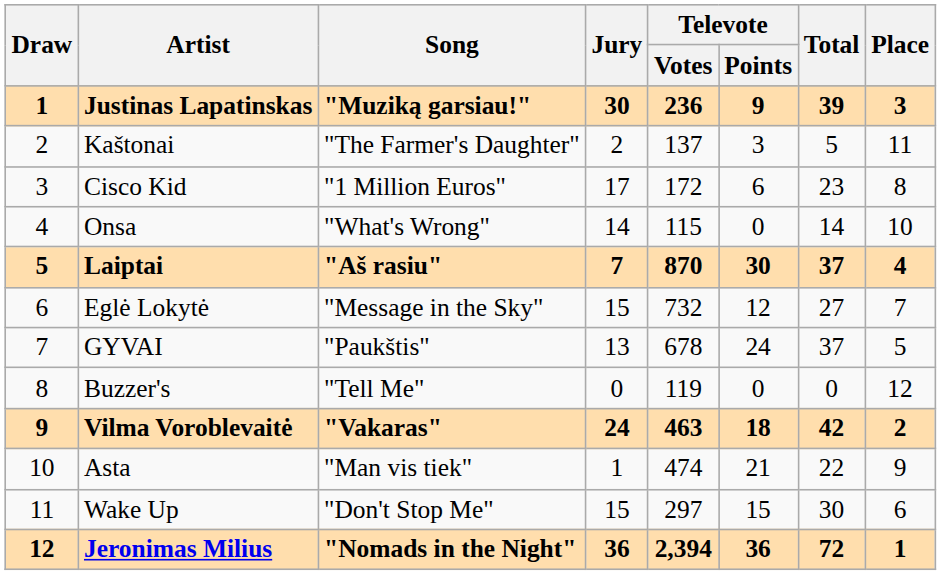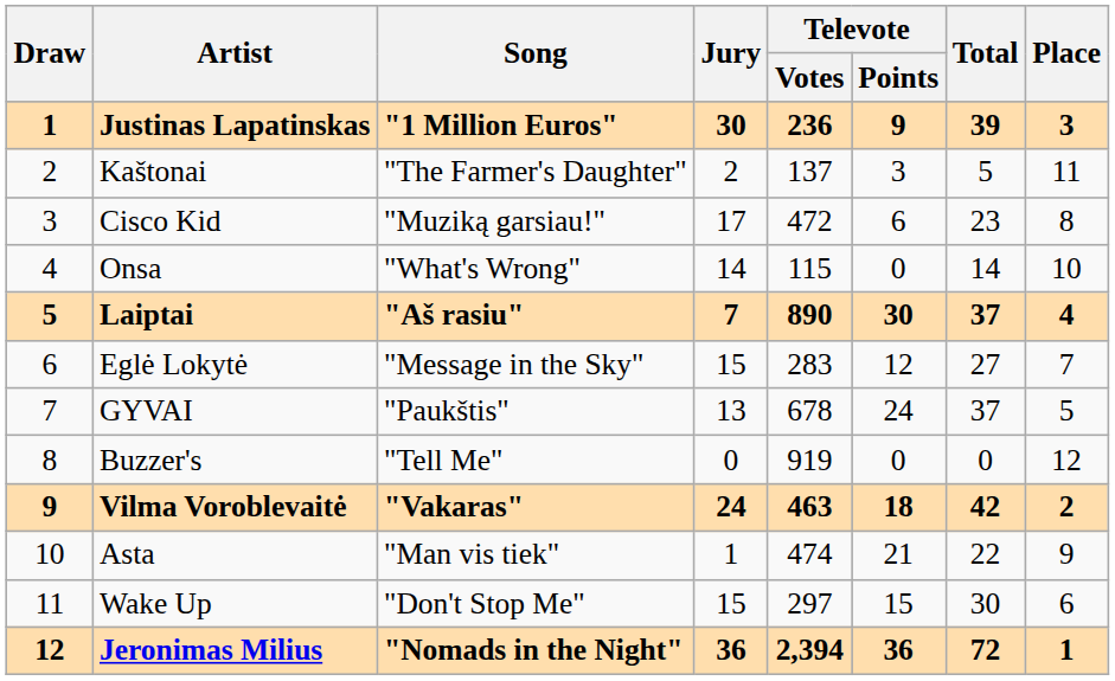Justinas Lapatinskas | Song: "Muziką garsiau!" -> "1 Million Euros"
Cisco Kid | Song: "1 Million Euros" -> "Muziką garsiau!"
Cisco Kid | Televote / Votes: 172 -> 472
Laiptai | Televote / Votes: 870 -> 890
Eglė Lokytė | Televote / Votes: 732 -> 283
Buzzer's | Televote / Votes: 119 -> 919
